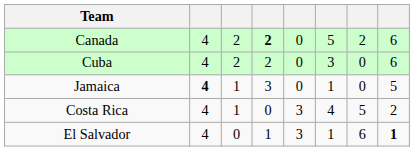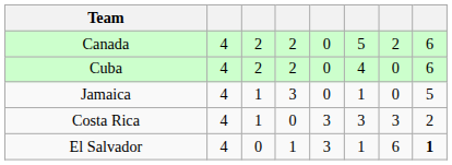Canada | column 4: bold -> normal
Cuba | column 6: 3 -> 4
Jamaica | column 2: bold -> normal
Costa Rica | column 6: 4 -> 3
Costa Rica | column 7: 5 -> 3
